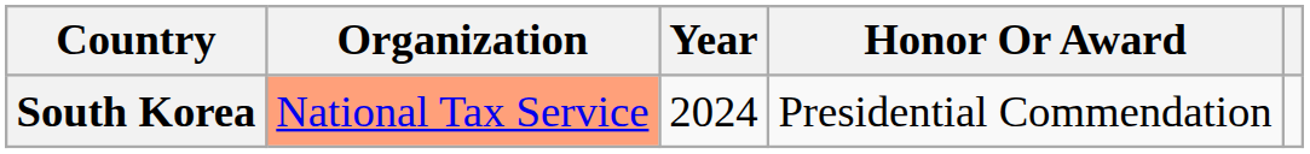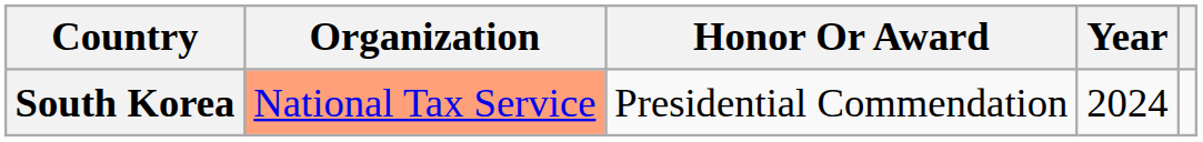columns swapped: Year <-> Honor Or Award
